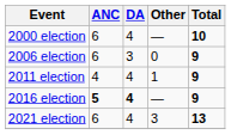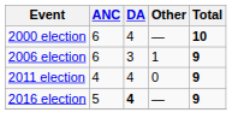2006 election | Other: 0 -> 1
2011 election | Other: 1 -> 0
2016 election | ANC: bold -> normal
- row: 2021 election | 6 | 4 | 3 | 13
